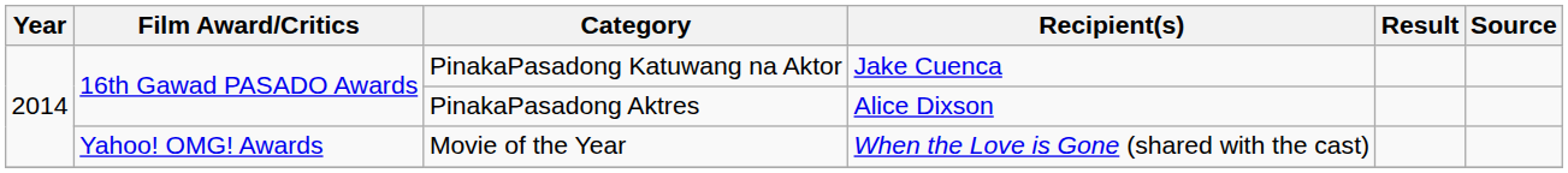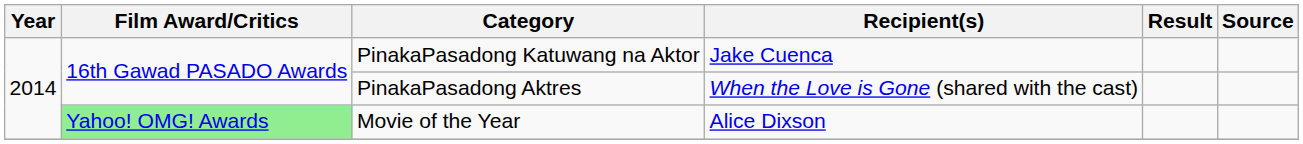PinakaPasadong Aktres | Recipient(s): Alice Dixson -> When the Love is Gone (shared with the cast)
Movie of the Year | Film Award/Critics: no background -> lightgreen background
Movie of the Year | Recipient(s): When the Love is Gone (shared with the cast) -> Alice Dixson
